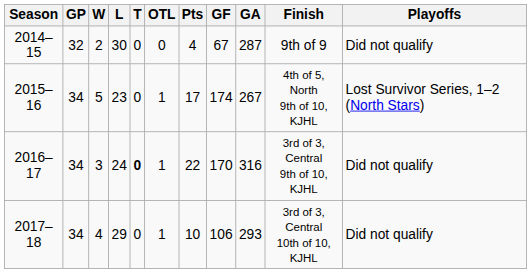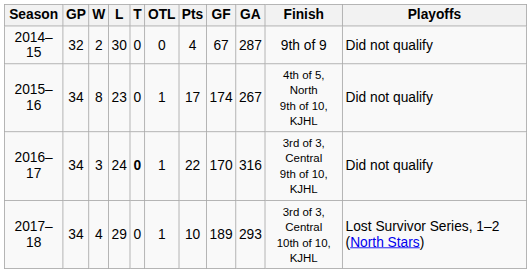2015–16 | W: 5 -> 8
2015–16 | Playoffs: Lost Survivor Series, 1–2 (North Stars) -> Did not qualify
2017–18 | GF: 106 -> 189
2017–18 | Playoffs: Did not qualify -> Lost Survivor Series, 1–2 (North Stars)
